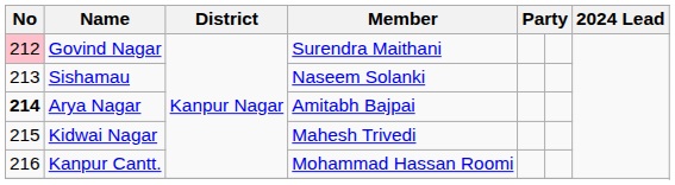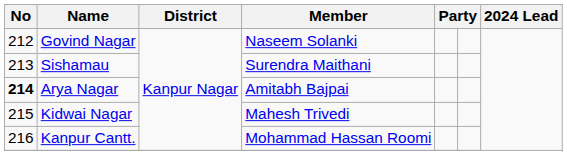Govind Nagar | No: pink background -> no background
Govind Nagar | Member: Surendra Maithani -> Naseem Solanki
Sishamau | Member: Naseem Solanki -> Surendra Maithani
